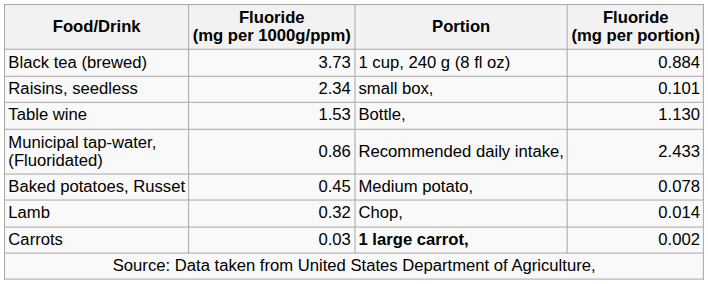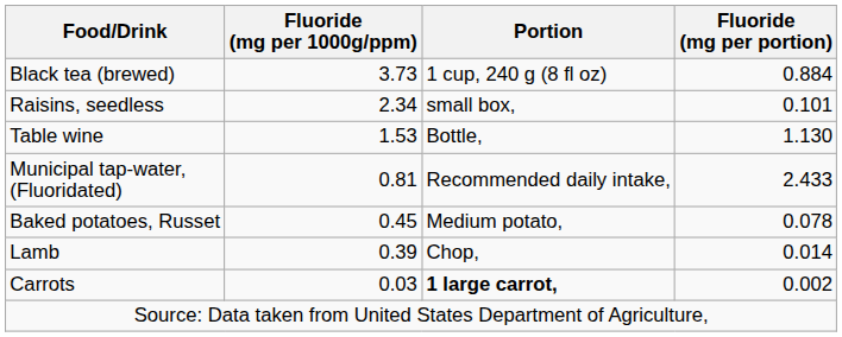Municipal tap-water, (Fluoridated) | Fluoride (mg per 1000g/ppm): 0.86 -> 0.81
Lamb | Fluoride (mg per 1000g/ppm): 0.32 -> 0.39
